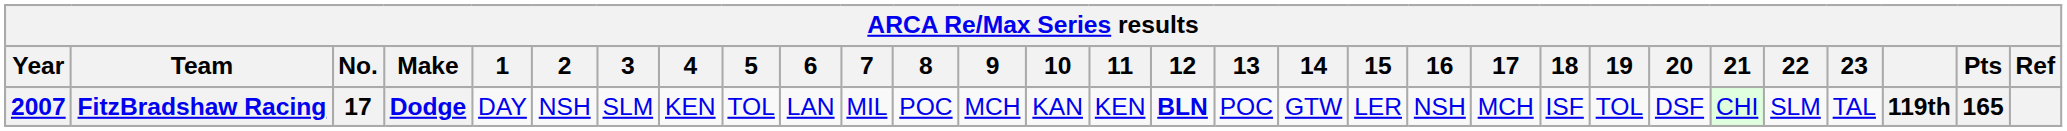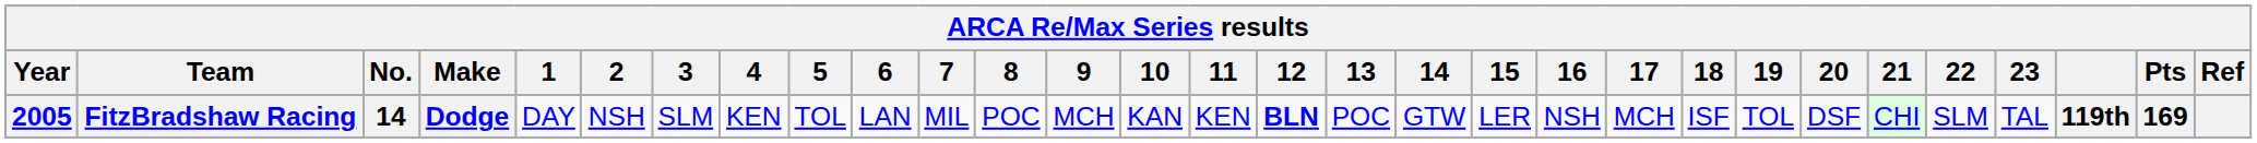FitzBradshaw Racing | Year: 2007 -> 2005
FitzBradshaw Racing | No.: 17 -> 14
FitzBradshaw Racing | Pts: 165 -> 169
